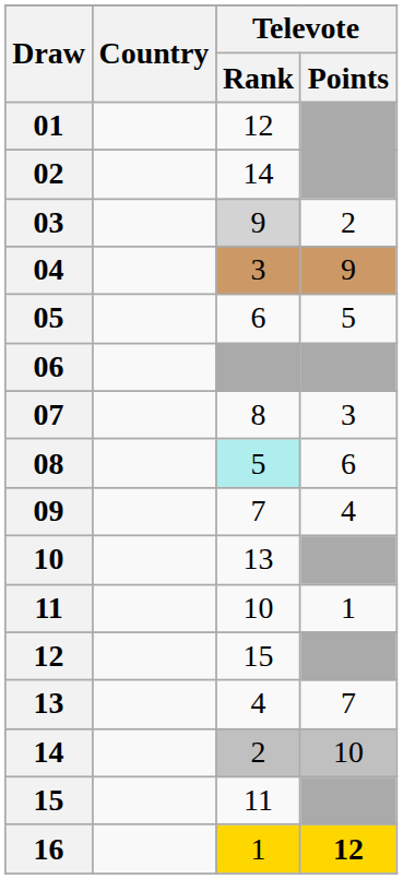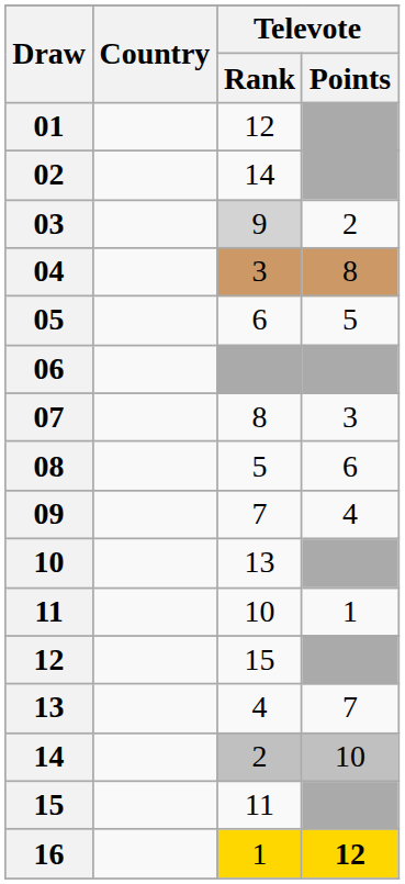04 | Televote / Points: 9 -> 8
08 | Televote / Rank: paleturquoise background -> no background
